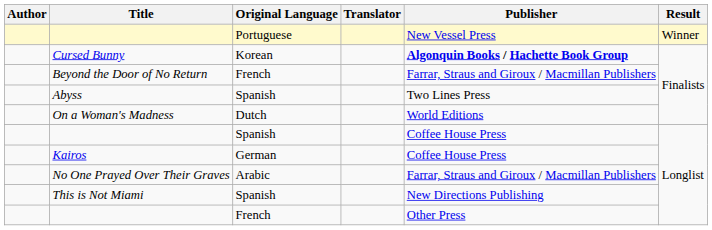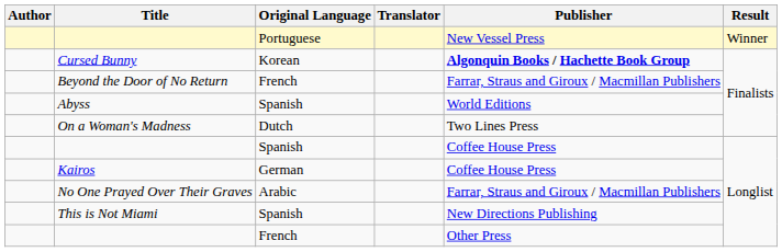Abyss | Publisher: Two Lines Press -> World Editions
On a Woman's Madness | Publisher: World Editions -> Two Lines Press
